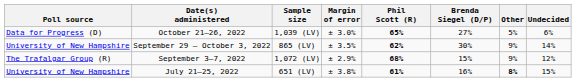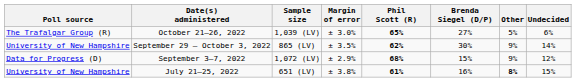October 21–26, 2022 | Poll source: Data for Progress (D) -> The Trafalgar Group (R)
September 3–7, 2022 | Poll source: The Trafalgar Group (R) -> Data for Progress (D)
